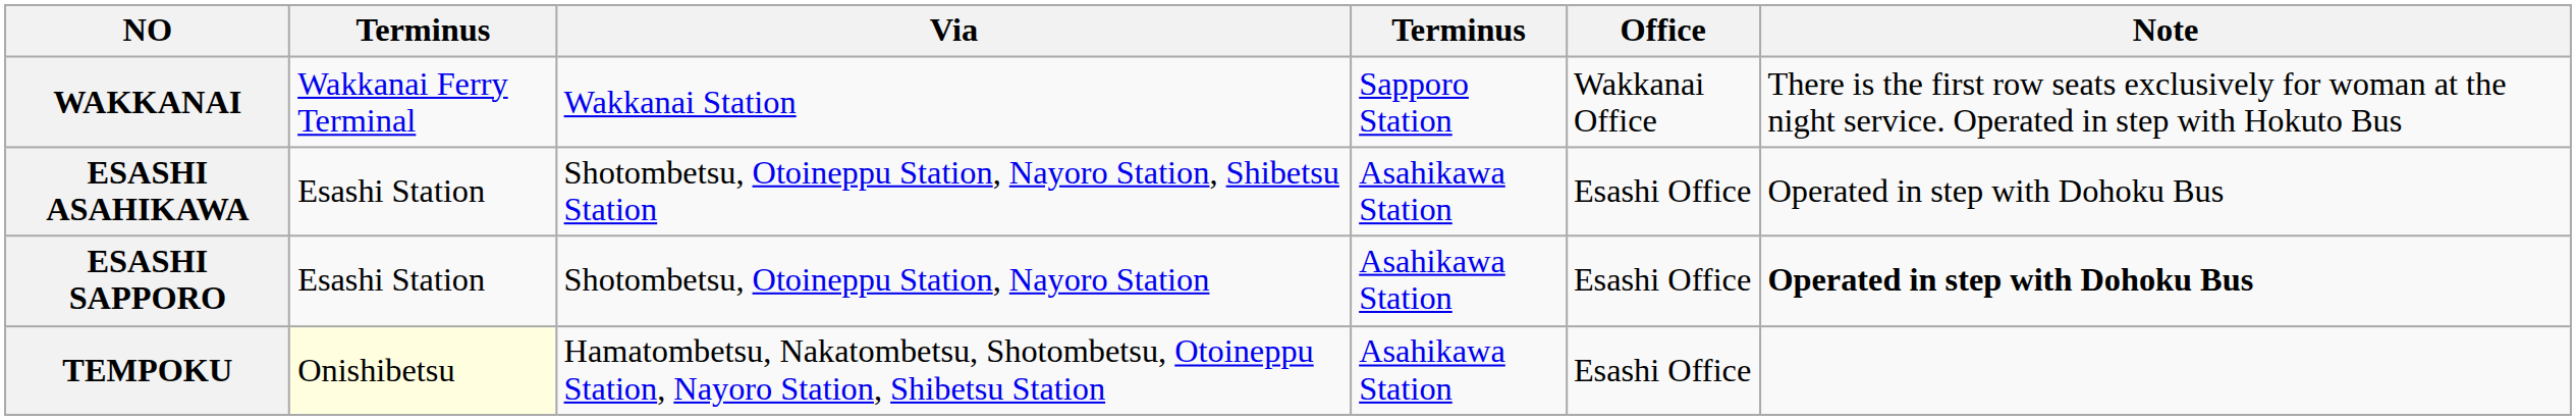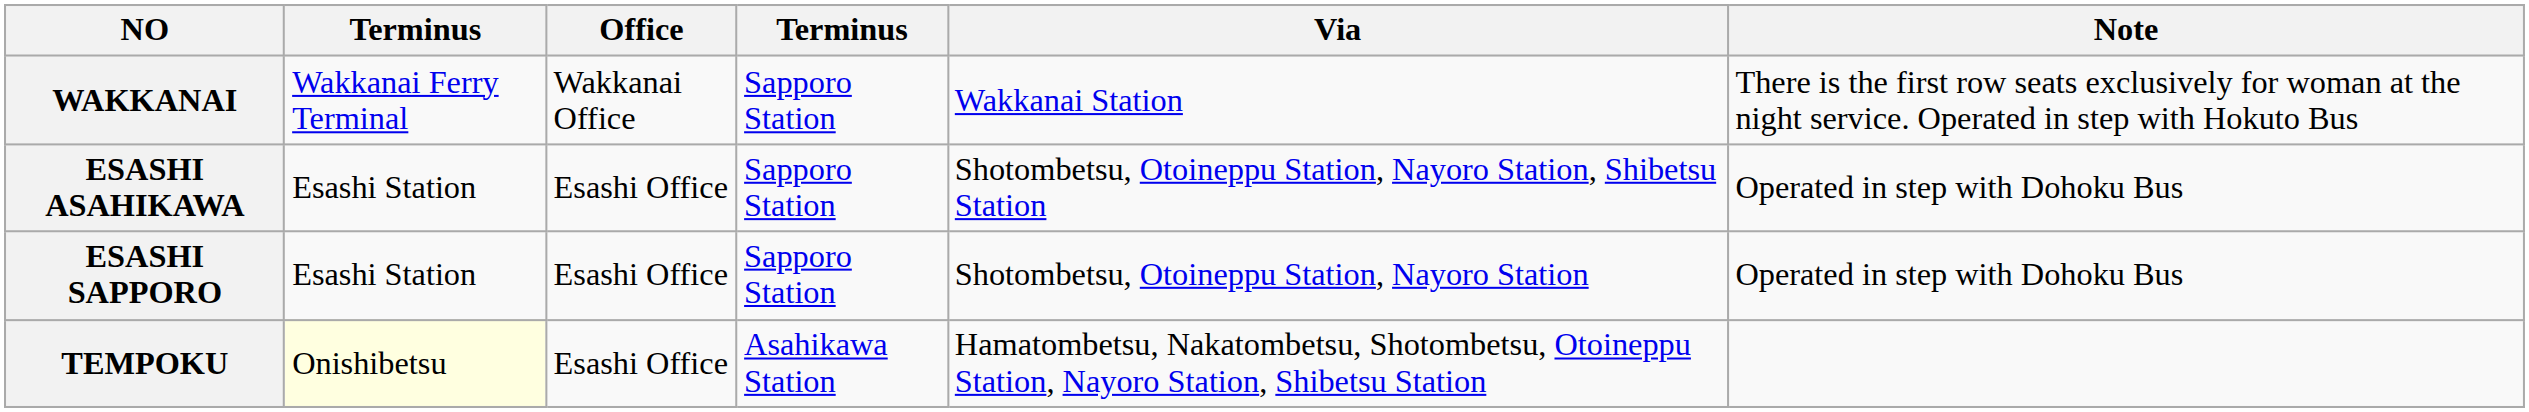columns swapped: Via <-> Office
ESASHI ASAHIKAWA | column 4: Asahikawa Station -> Sapporo Station
ESASHI SAPPORO | column 4: Asahikawa Station -> Sapporo Station
ESASHI SAPPORO | Note: bold -> normal
